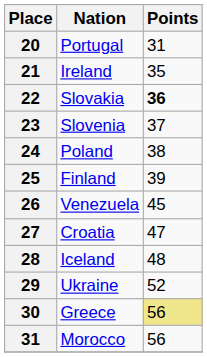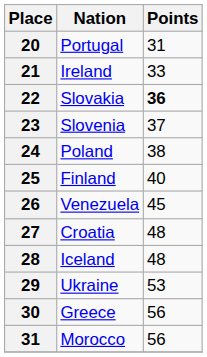Ireland | Points: 35 -> 33
Finland | Points: 39 -> 40
Croatia | Points: 47 -> 48
Ukraine | Points: 52 -> 53
Greece | Points: khaki background -> no background
